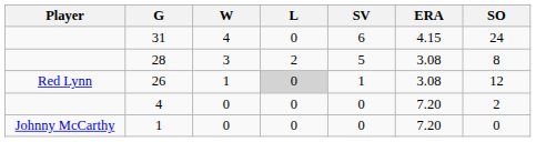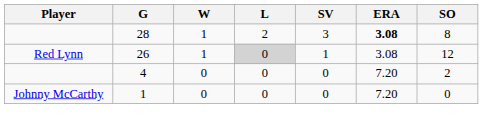- row: 31 | 4 | 0 | 6 | 4.15 | 24
28 | W: 3 -> 1
28 | SV: 5 -> 3
28 | ERA: normal -> bold
